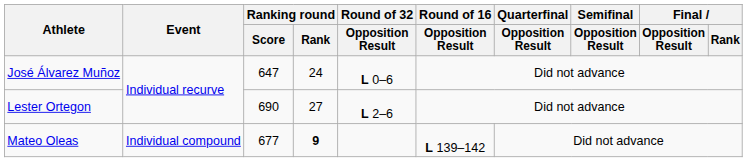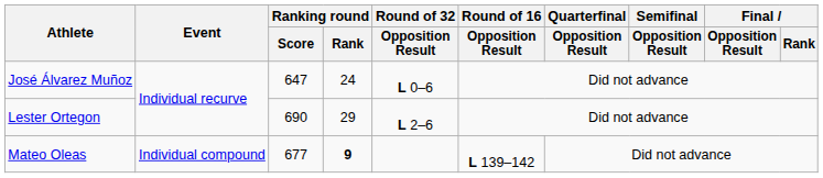Lester Ortegon | Ranking round / Rank: 27 -> 29
